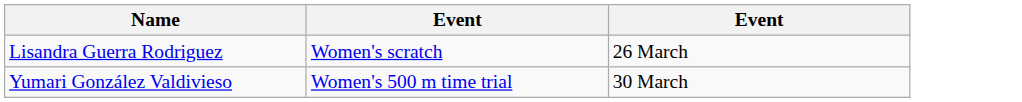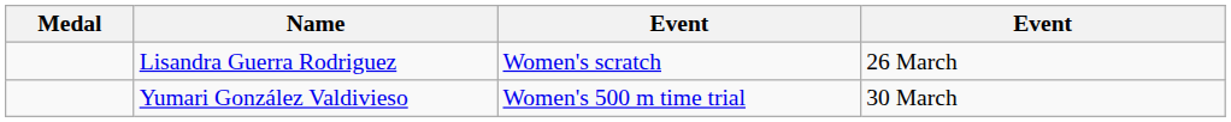+ column: Medal
